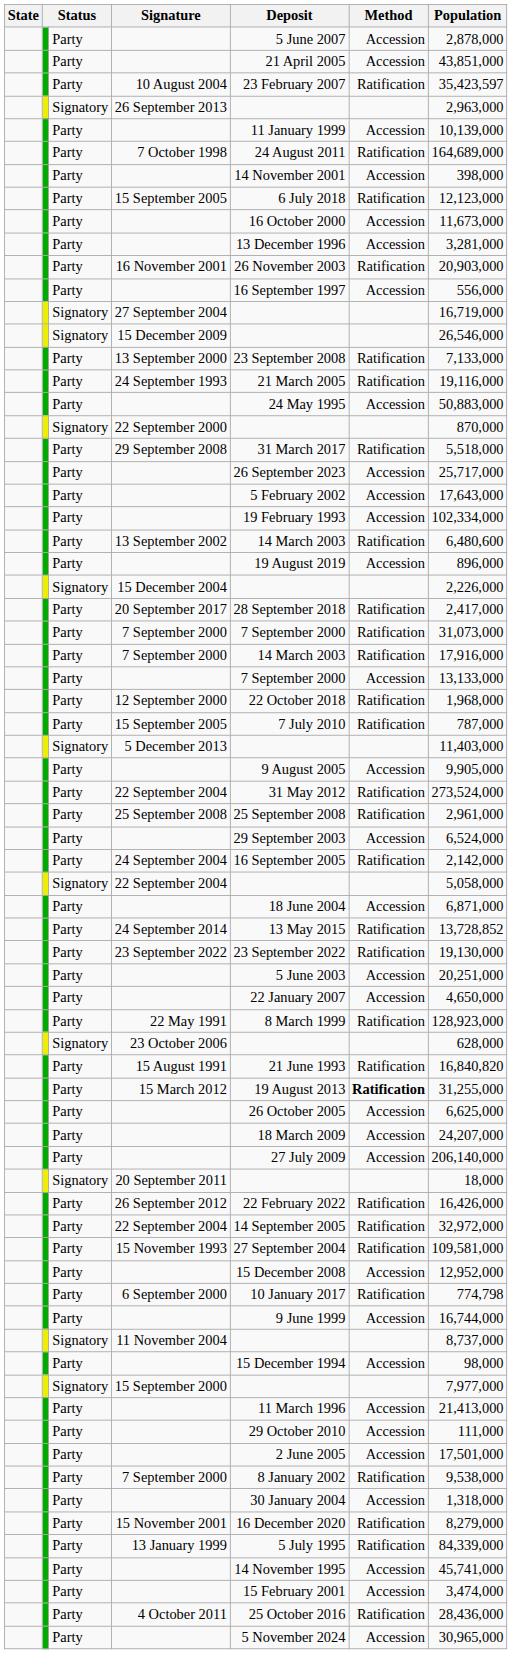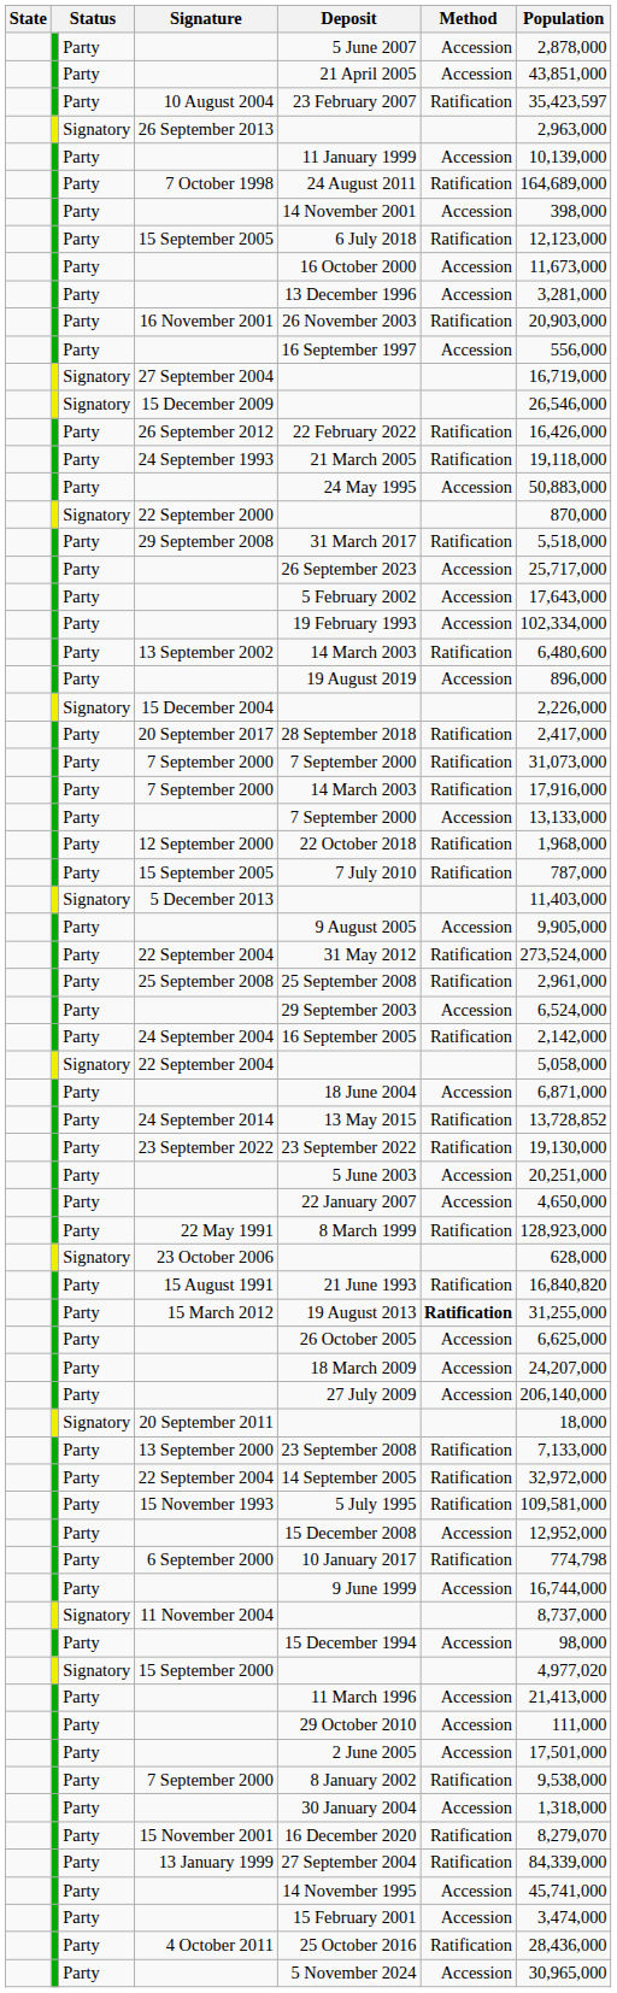rows swapped: 26 September 2012 <-> 13 September 2000
24 September 1993 | Population: 19,116,000 -> 19,118,000
15 November 1993 | Deposit: 27 September 2004 -> 5 July 1995
15 September 2000 | Population: 7,977,000 -> 4,977,020
15 November 2001 | Population: 8,279,000 -> 8,279,070
13 January 1999 | Deposit: 5 July 1995 -> 27 September 2004
